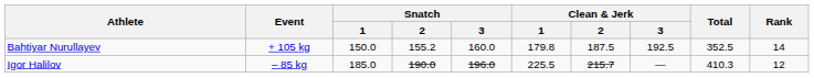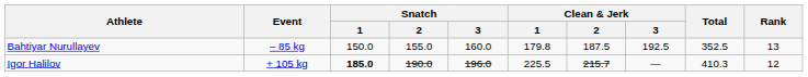Bahtiyar Nurullayev | Event: + 105 kg -> – 85 kg
Bahtiyar Nurullayev | Snatch / 2: 155.2 -> 155.0
Bahtiyar Nurullayev | Rank: 14 -> 13
Igor Halilov | Event: – 85 kg -> + 105 kg
Igor Halilov | Snatch / 1: normal -> bold
